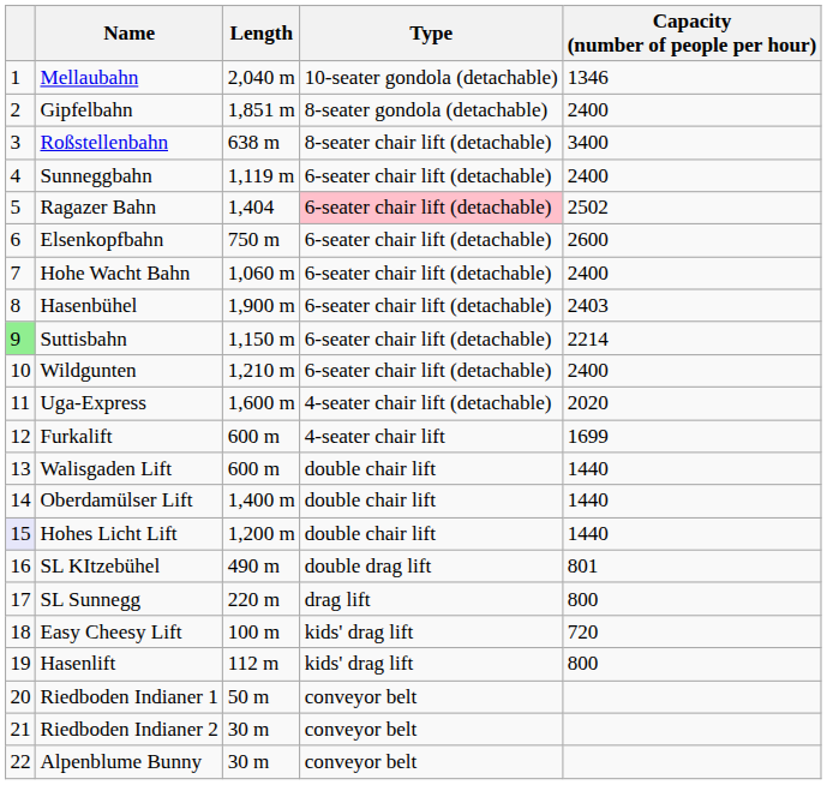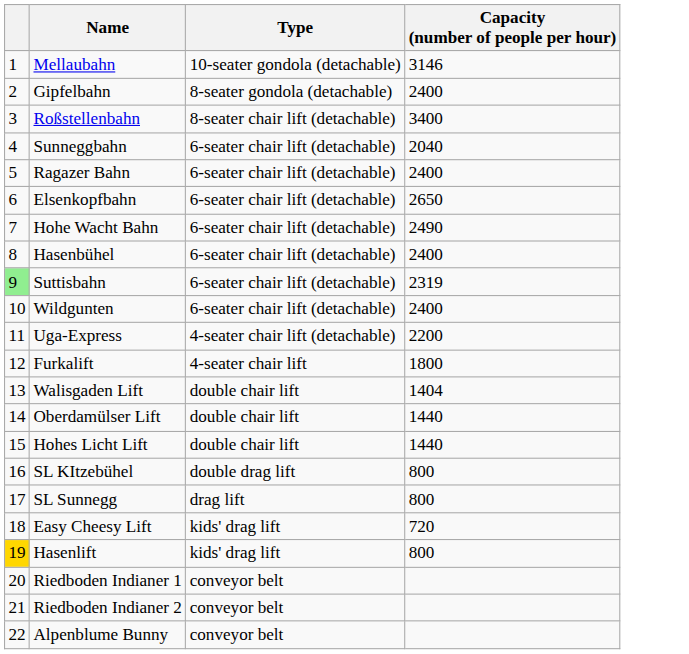- column: Length | 2,040 m | 1,851 m | 638 m | 1,119 m | 1,404 | 750 m | 1,060 m | 1,900 m | 1,150 m | 1,210 m | 1,600 m | 600 m | 600 m | 1,400 m | 1,200 m | 490 m | 220 m | 100 m | 112 m | 50 m | 30 m | 30 m
Mellaubahn | Capacity (number of people per hour): 1346 -> 3146
Sunneggbahn | Capacity (number of people per hour): 2400 -> 2040
Ragazer Bahn | Type: pink background -> no background
Ragazer Bahn | Capacity (number of people per hour): 2502 -> 2400
Elsenkopfbahn | Capacity (number of people per hour): 2600 -> 2650
Hohe Wacht Bahn | Capacity (number of people per hour): 2400 -> 2490
Hasenbühel | Capacity (number of people per hour): 2403 -> 2400
Suttisbahn | Capacity (number of people per hour): 2214 -> 2319
Uga-Express | Capacity (number of people per hour): 2020 -> 2200
Furkalift | Capacity (number of people per hour): 1699 -> 1800
Walisgaden Lift | Capacity (number of people per hour): 1440 -> 1404
Hohes Licht Lift | column 1: lavender background -> no background
SL KItzebühel | Capacity (number of people per hour): 801 -> 800
Hasenlift | column 1: no background -> gold background
